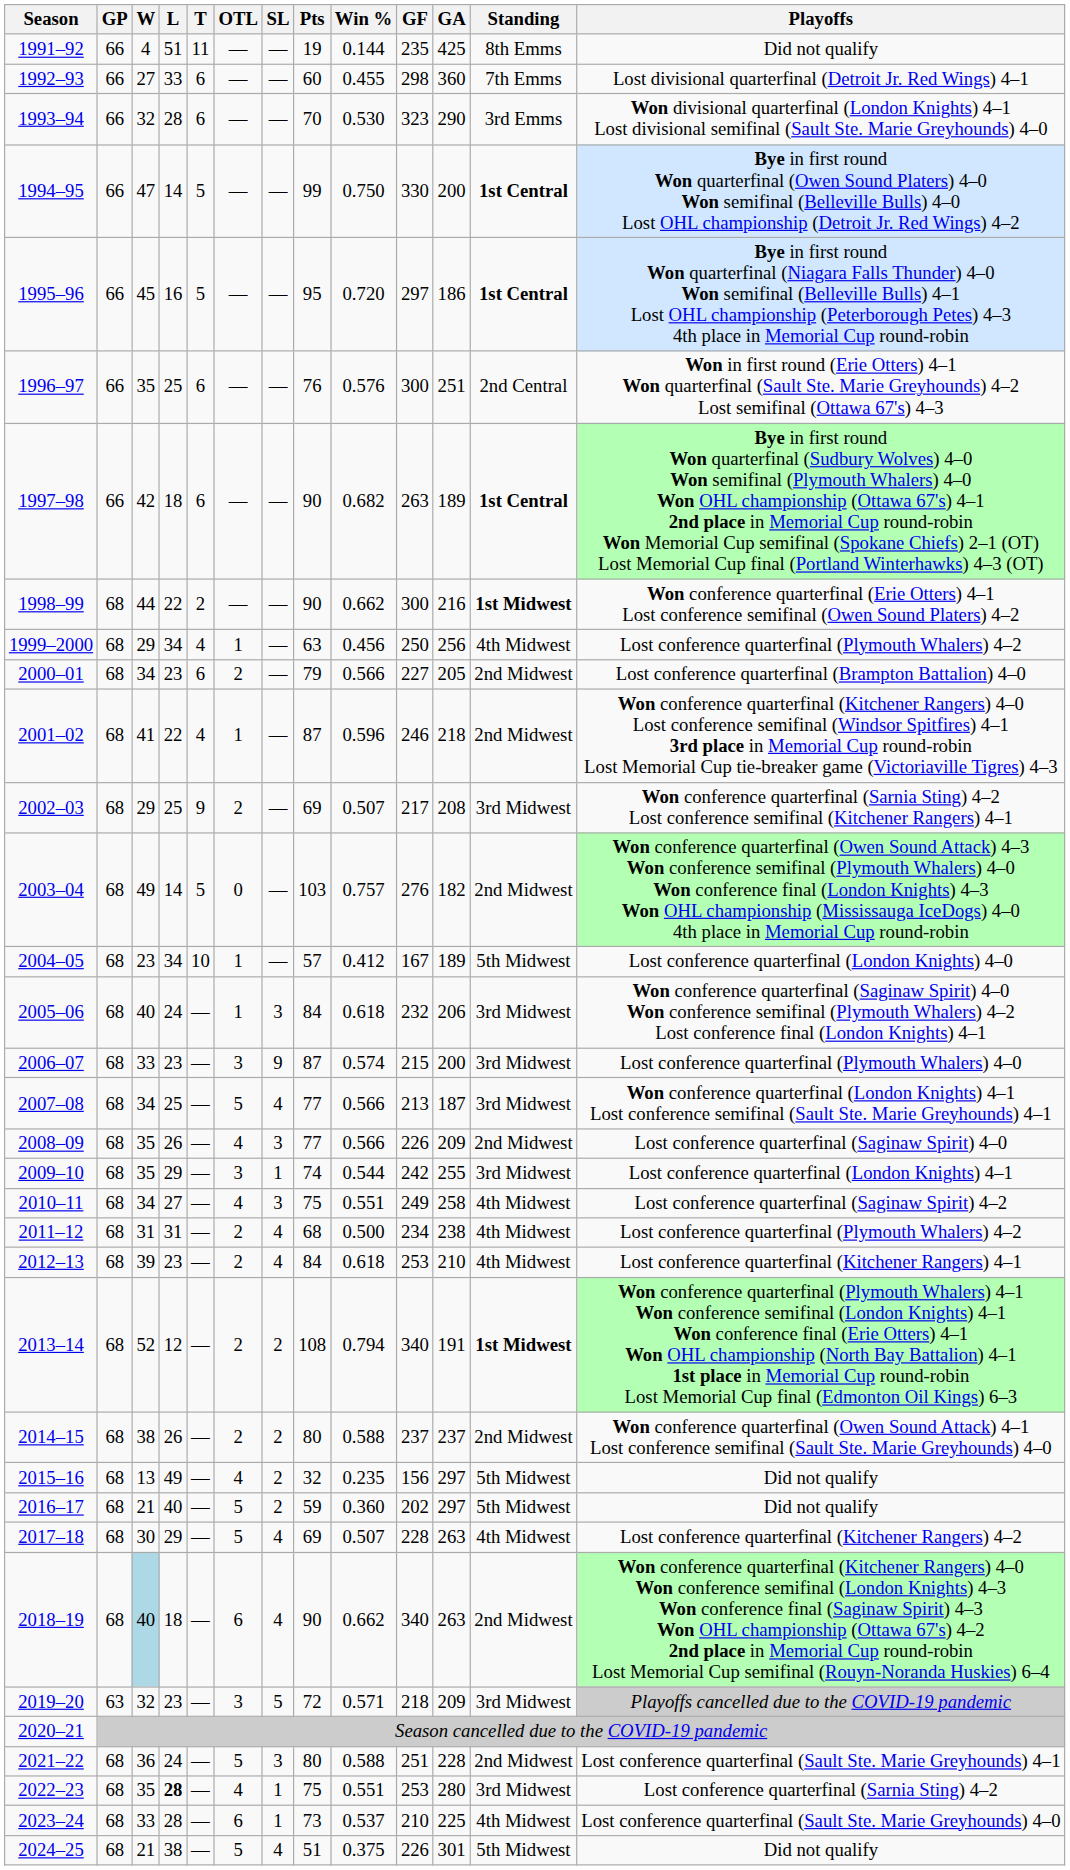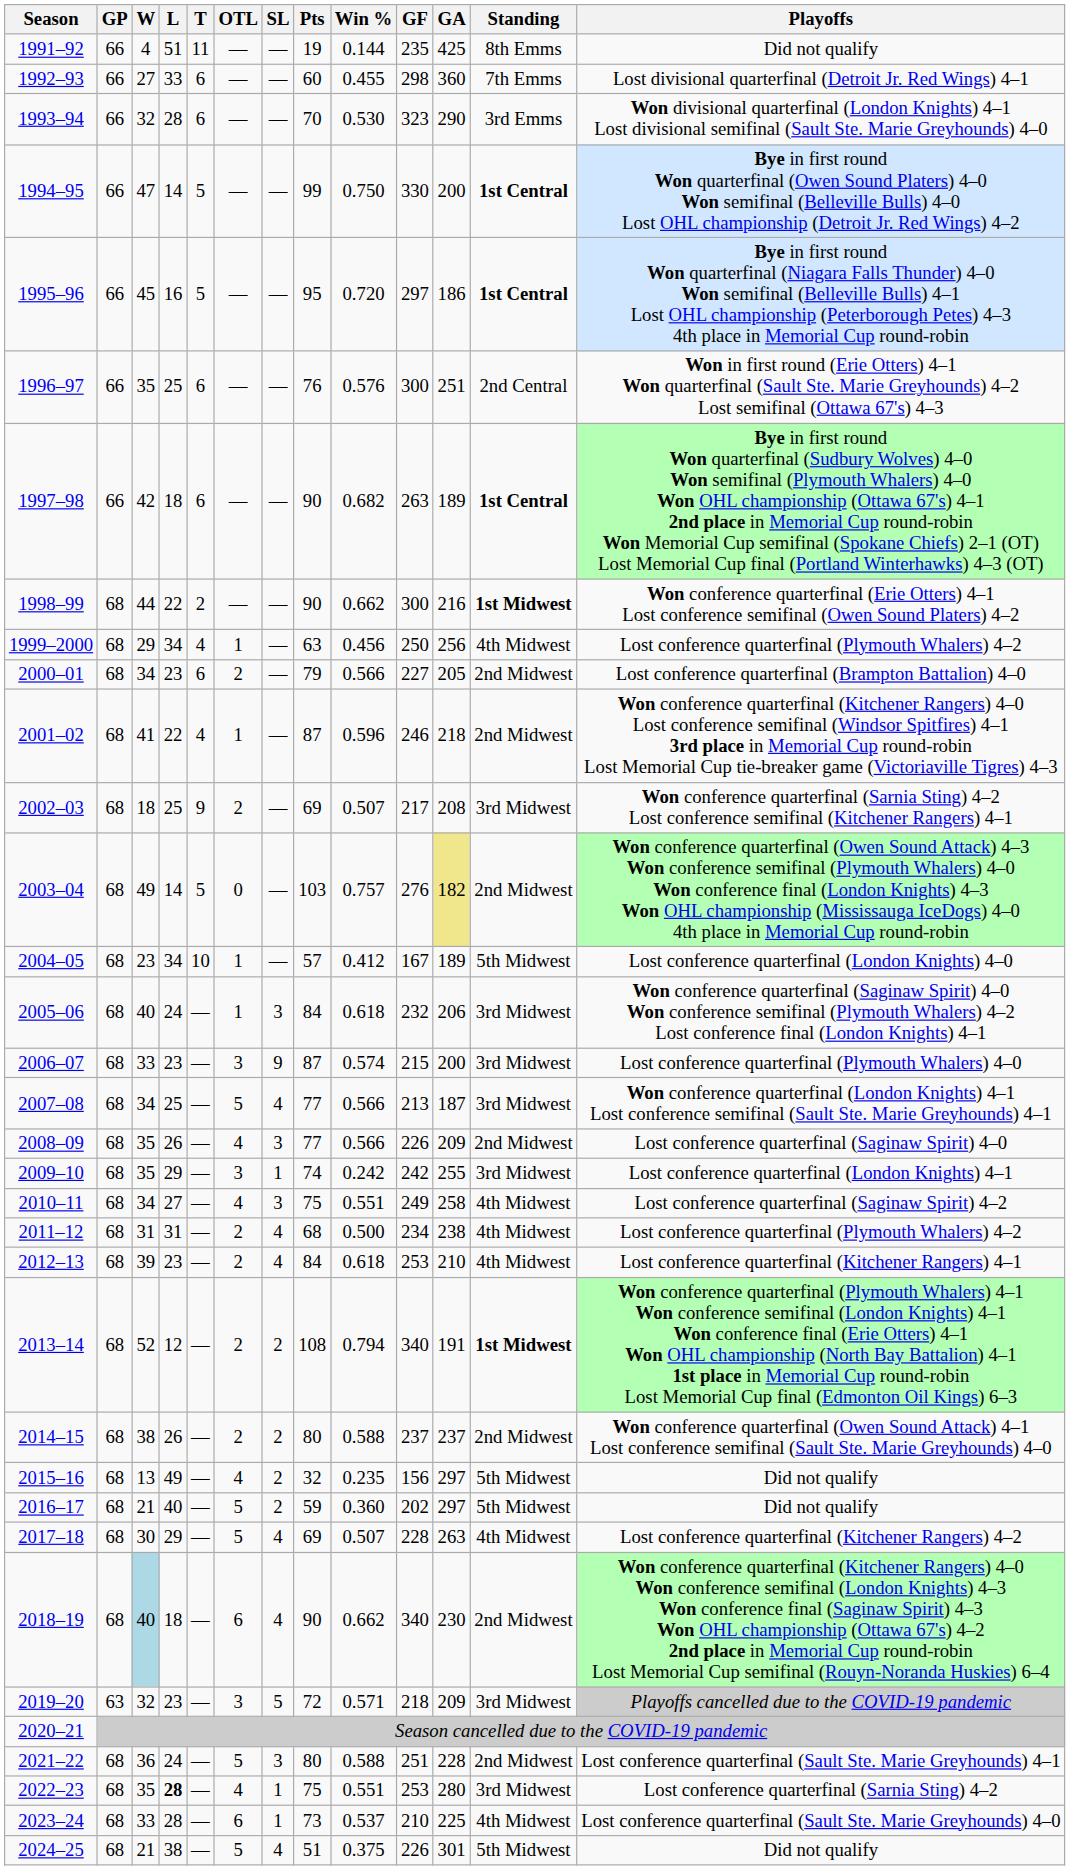2002–03 | W: 29 -> 18
2003–04 | GA: no background -> khaki background
2009–10 | Win %: 0.544 -> 0.242
2018–19 | GA: 263 -> 230
